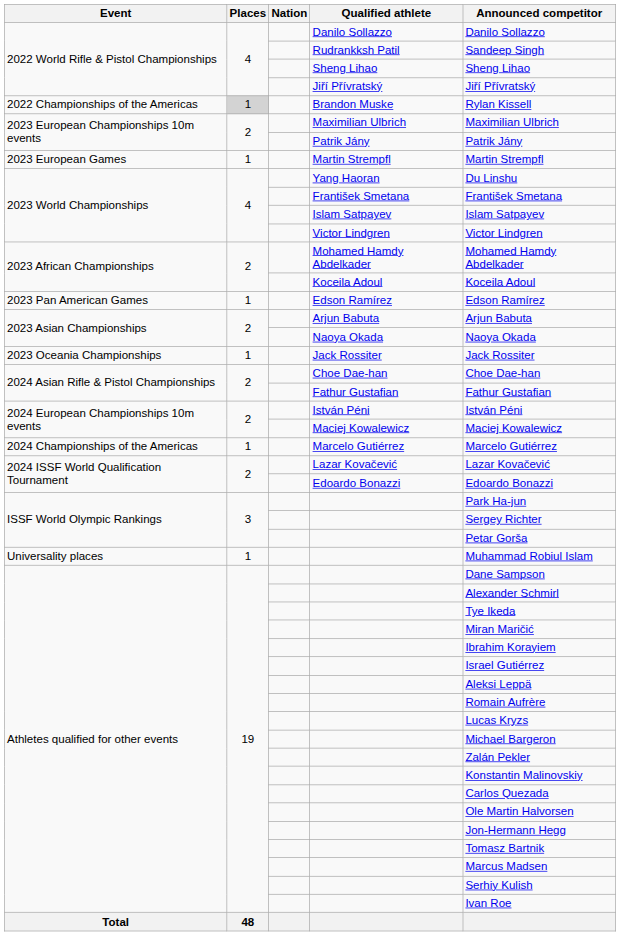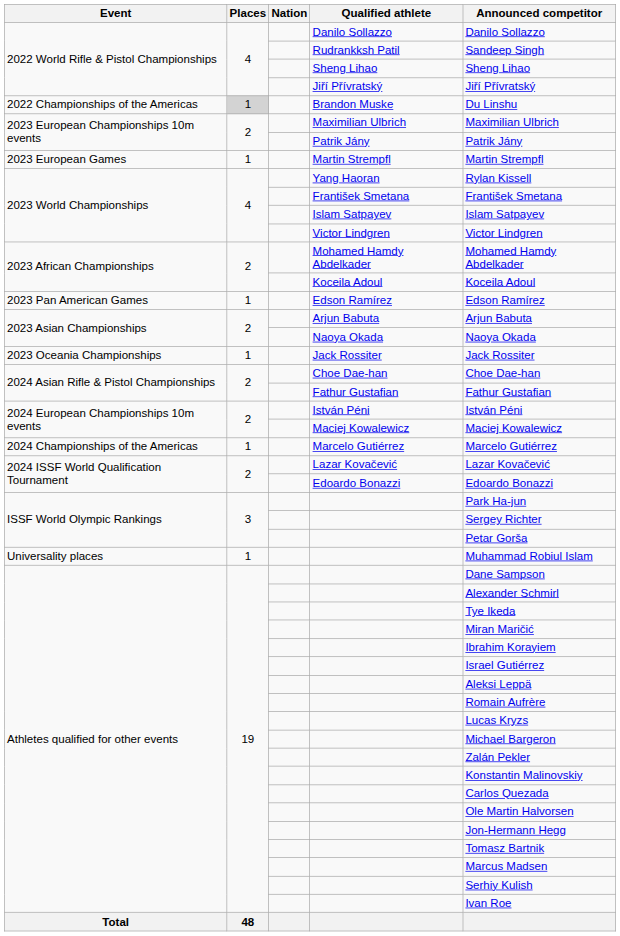Brandon Muske | Announced competitor: Rylan Kissell -> Du Linshu
Yang Haoran | Announced competitor: Du Linshu -> Rylan Kissell
